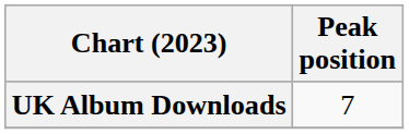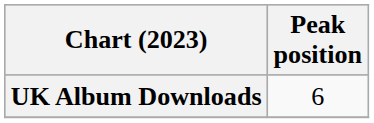UK Album Downloads | Peak position: 7 -> 6
